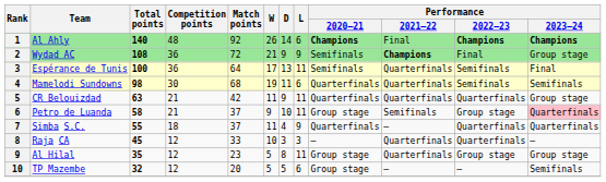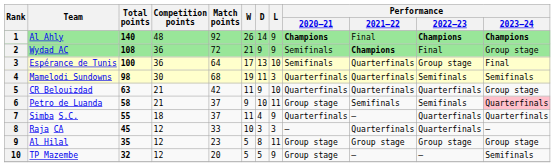Al Ahly | L: 6 -> 9
Espérance de Tunis | L: 11 -> 10
Espérance de Tunis | Performance / 2022–23: Semifinals -> Group stage
Mamelodi Sundowns | L: 6 -> 3
CR Belouizdad | L: 11 -> 10
Petro de Luanda | Performance / 2022–23: Group stage -> Semifinals
Al Hilal | Performance / 2021–22: Quarterfinals -> Group stage
TP Mazembe | L: 6 -> 9
